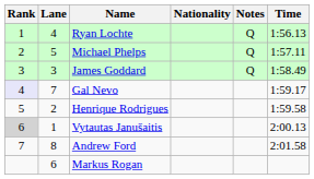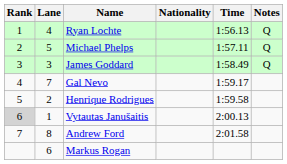columns swapped: Time <-> Notes
Gal Nevo | Rank: lavender background -> no background
